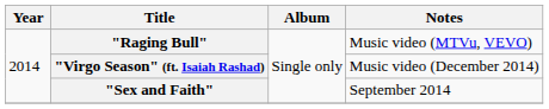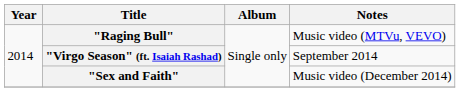"Virgo Season" (ft. Isaiah Rashad) | Notes: Music video (December 2014) -> September 2014
"Sex and Faith" | Notes: September 2014 -> Music video (December 2014)
